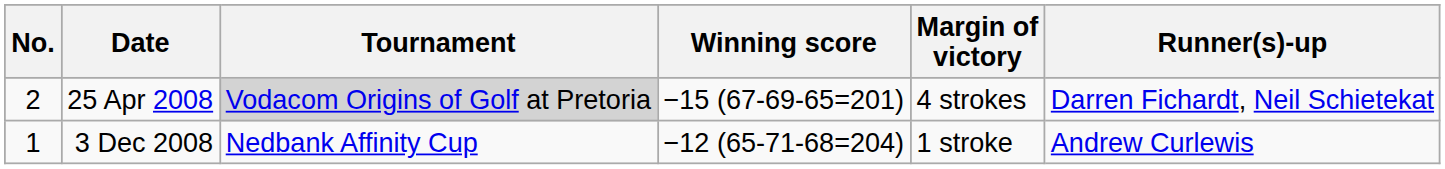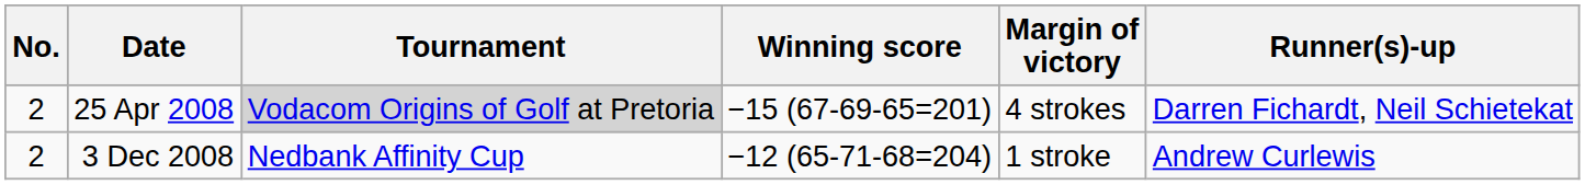3 Dec 2008 | No.: 1 -> 2
